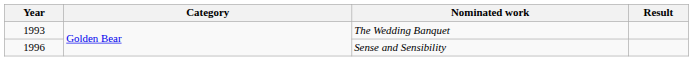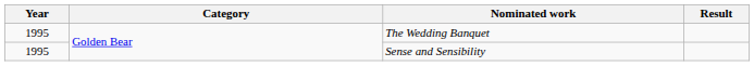The Wedding Banquet | Year: 1993 -> 1995
Sense and Sensibility | Year: 1996 -> 1995
